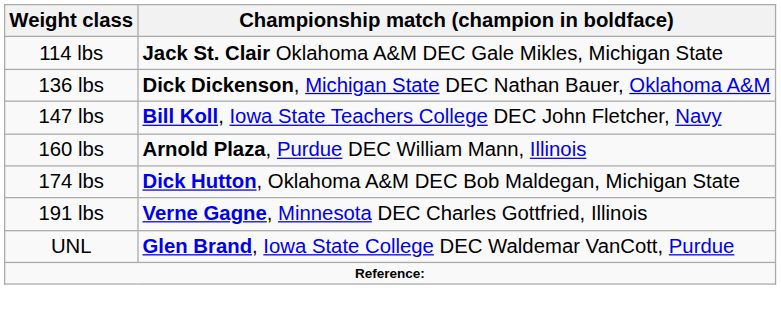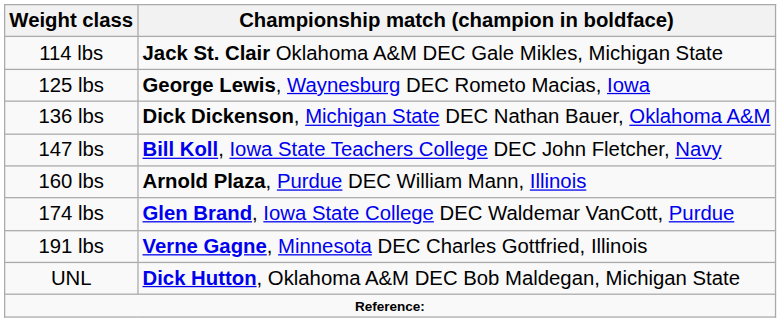+ row: 125 lbs | George Lewis, Waynesburg DEC Rometo Macias, Iowa
174 lbs | Championship match (champion in boldface): Dick Hutton, Oklahoma A&M DEC Bob Maldegan, Michigan State -> Glen Brand, Iowa State College DEC Waldemar VanCott, Purdue
UNL | Championship match (champion in boldface): Glen Brand, Iowa State College DEC Waldemar VanCott, Purdue -> Dick Hutton, Oklahoma A&M DEC Bob Maldegan, Michigan State
